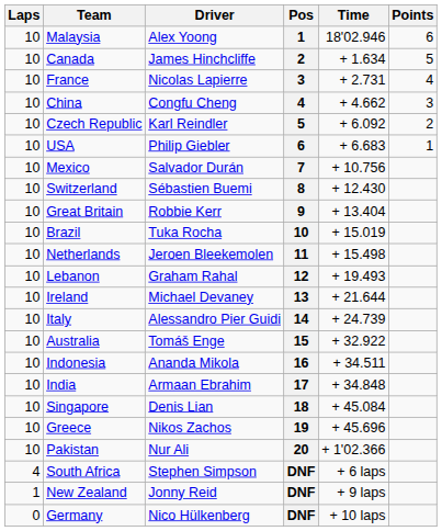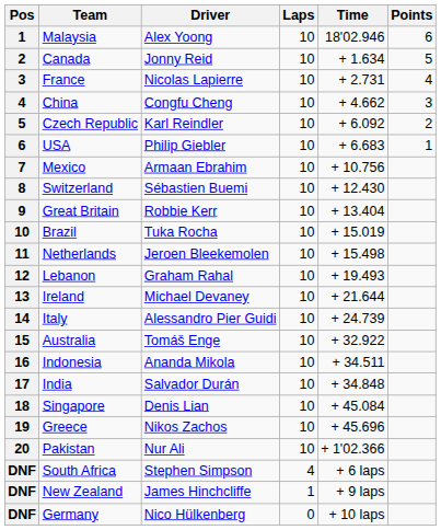columns swapped: Pos <-> Laps
Canada | Driver: James Hinchcliffe -> Jonny Reid
Mexico | Driver: Salvador Durán -> Armaan Ebrahim
India | Driver: Armaan Ebrahim -> Salvador Durán
New Zealand | Driver: Jonny Reid -> James Hinchcliffe
